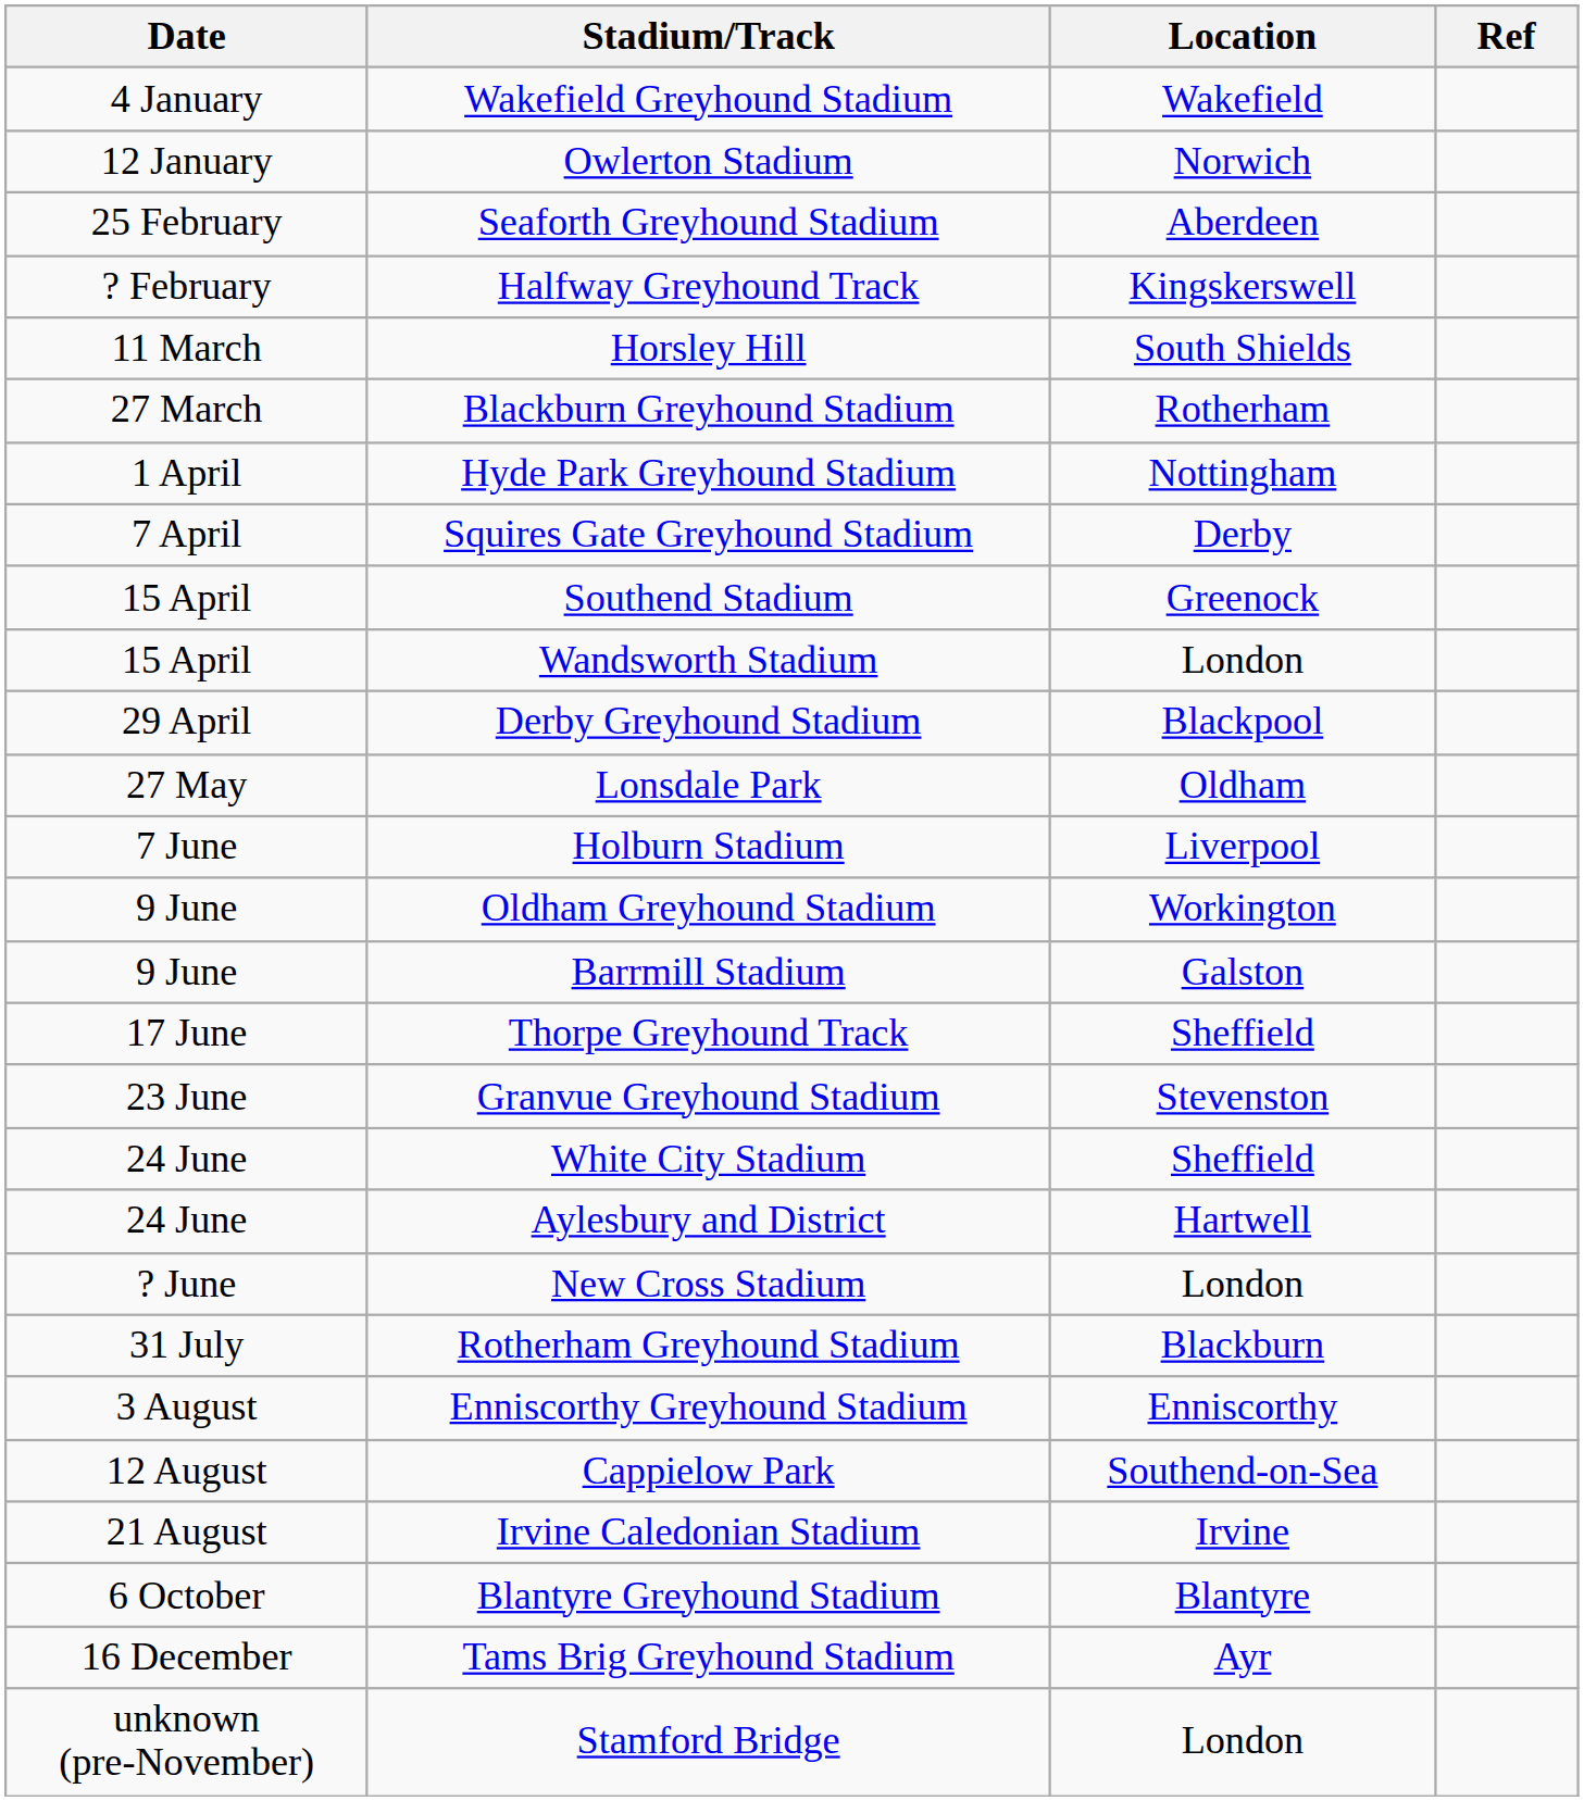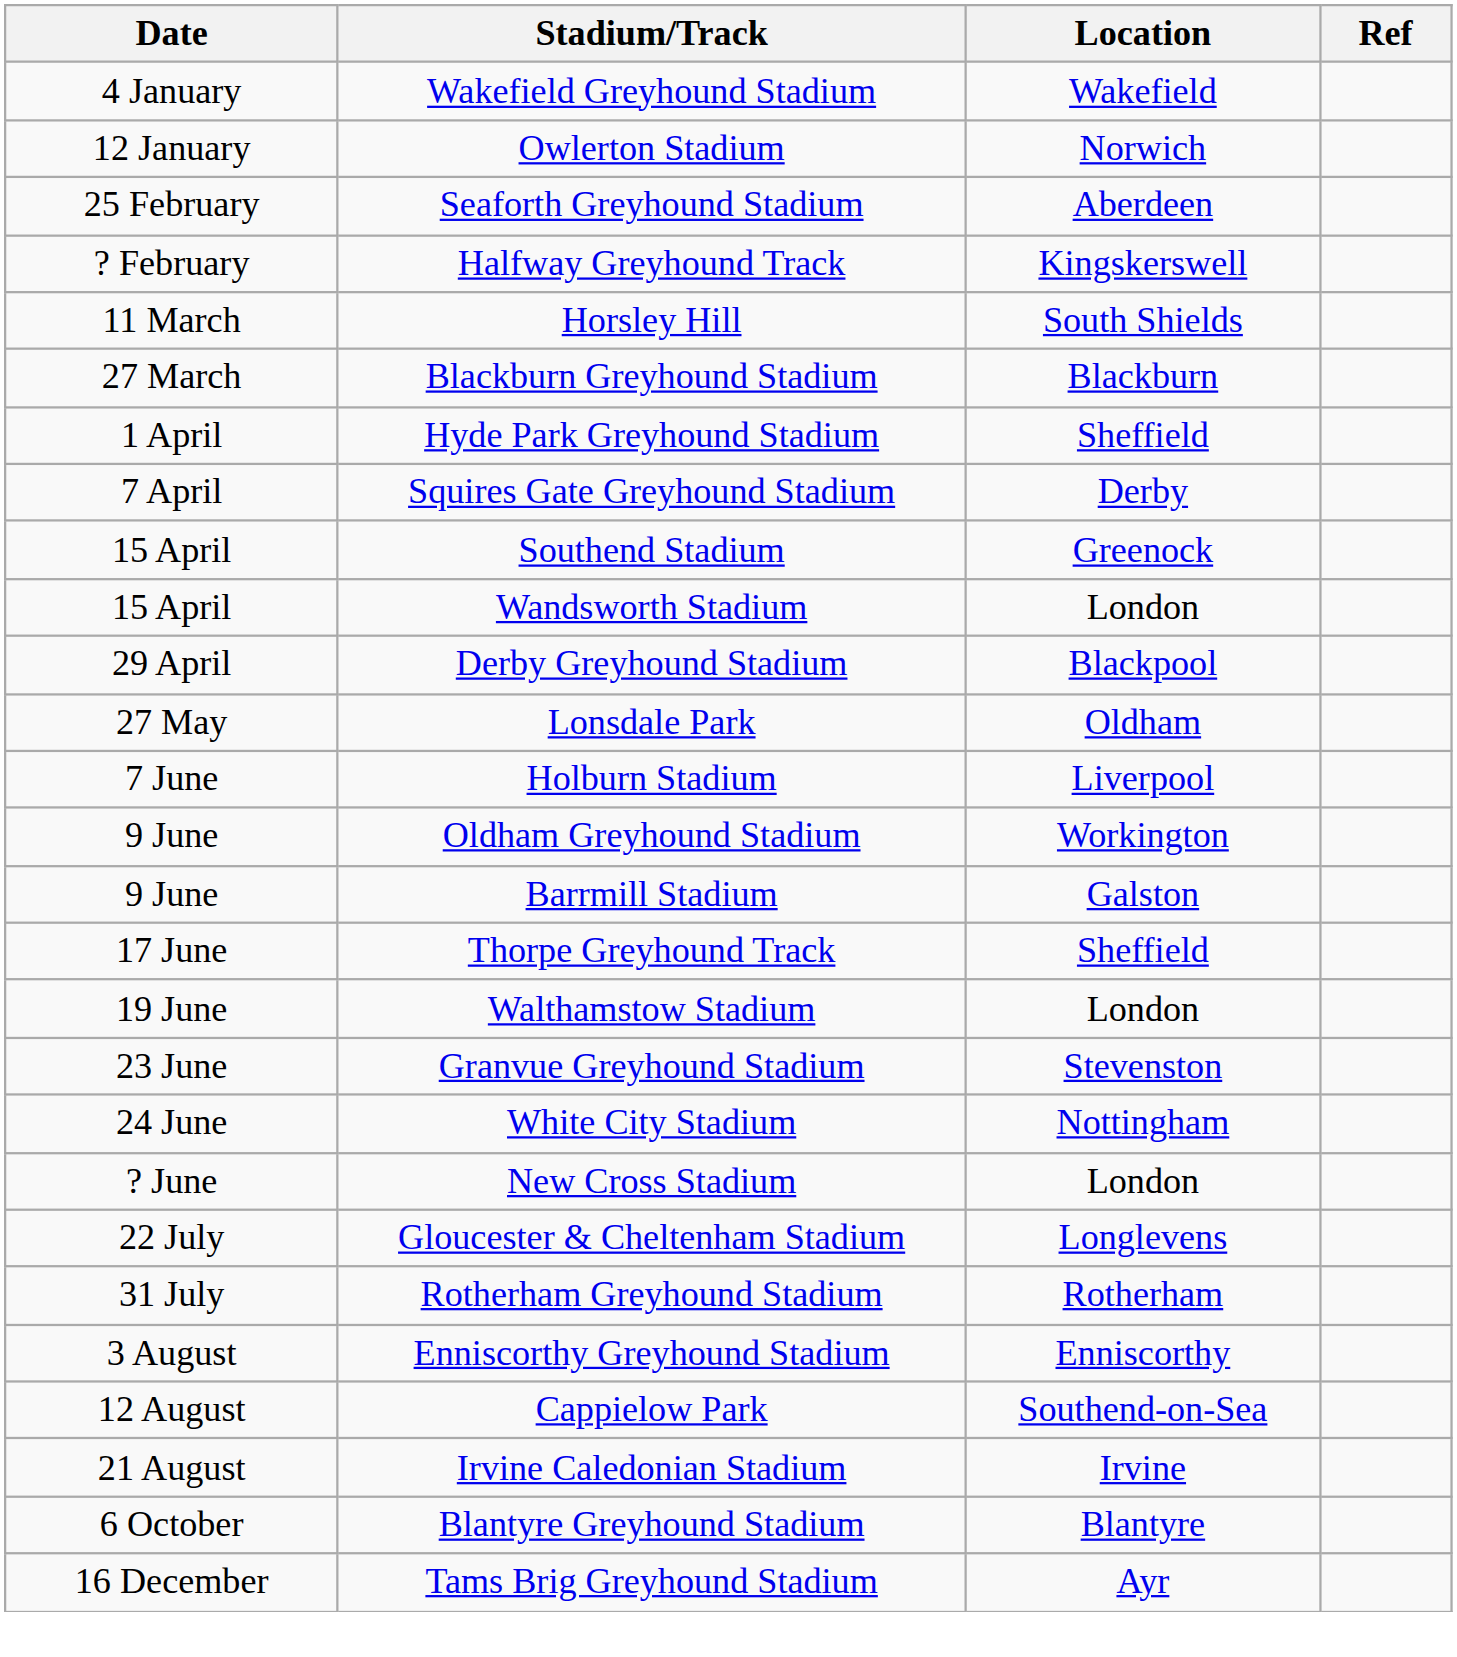Blackburn Greyhound Stadium | Location: Rotherham -> Blackburn
Hyde Park Greyhound Stadium | Location: Nottingham -> Sheffield
+ row: 19 June | Walthamstow Stadium | London
White City Stadium | Location: Sheffield -> Nottingham
- row: 24 June | Aylesbury and District | Hartwell
+ row: 22 July | Gloucester & Cheltenham Stadium | Longlevens
Rotherham Greyhound Stadium | Location: Blackburn -> Rotherham
- row: unknown (pre-November) | Stamford Bridge | London
